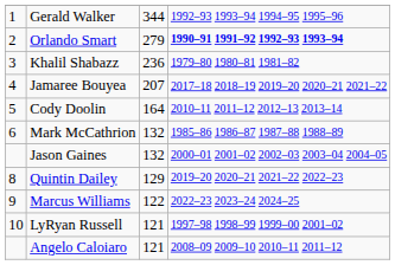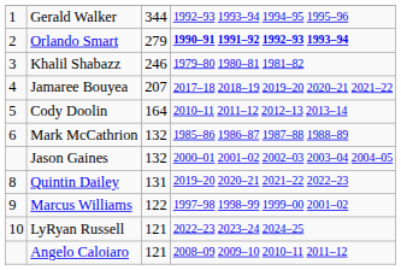Khalil Shabazz | column 3: 236 -> 246
Quintin Dailey | column 3: 129 -> 131
Marcus Williams | column 4: 2022–23 2023–24 2024–25 -> 1997–98 1998–99 1999–00 2001–02
LyRyan Russell | column 4: 1997–98 1998–99 1999–00 2001–02 -> 2022–23 2023–24 2024–25
